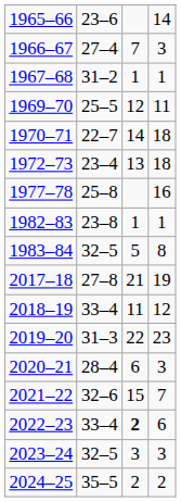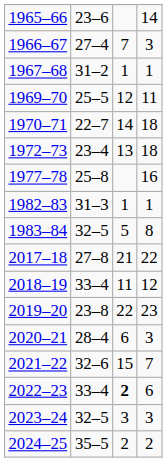1982–83 | column 2: 23–8 -> 31–3
2017–18 | column 4: 19 -> 22
2019–20 | column 2: 31–3 -> 23–8
